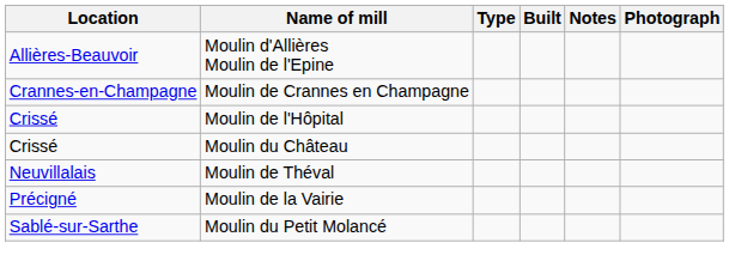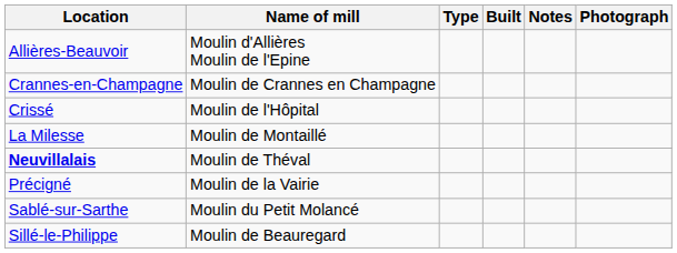- row: Crissé | Moulin du Château
+ row: La Milesse | Moulin de Montaillé
Moulin de Théval | Location: normal -> bold
+ row: Sillé-le-Philippe | Moulin de Beauregard
